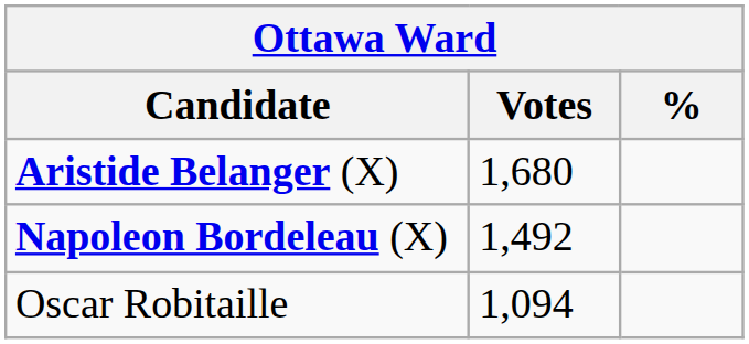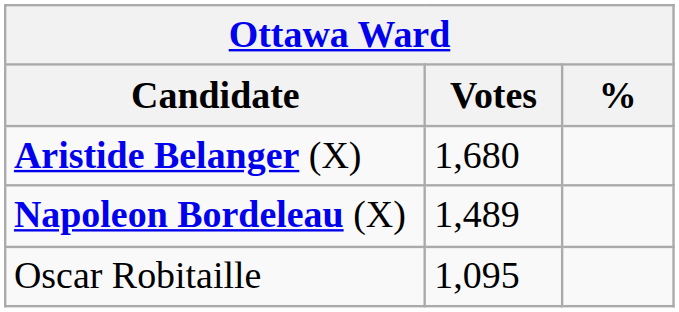Napoleon Bordeleau (X) | Votes: 1,492 -> 1,489
Oscar Robitaille | Votes: 1,094 -> 1,095
